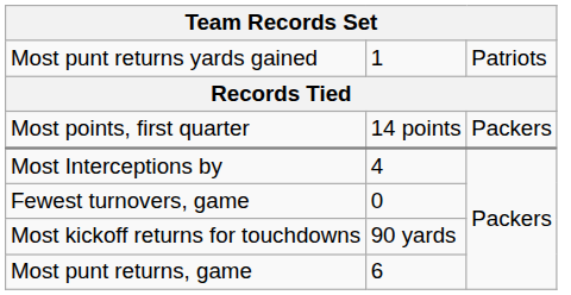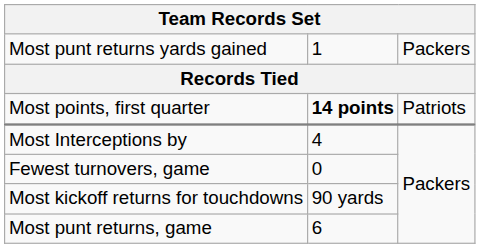Most punt returns yards gained | column 3: Patriots -> Packers
Most points, first quarter | column 2: normal -> bold
Most points, first quarter | column 3: Packers -> Patriots
